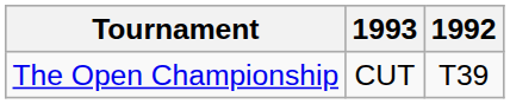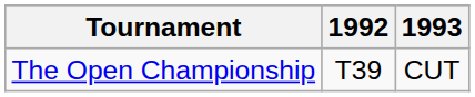columns swapped: 1992 <-> 1993
